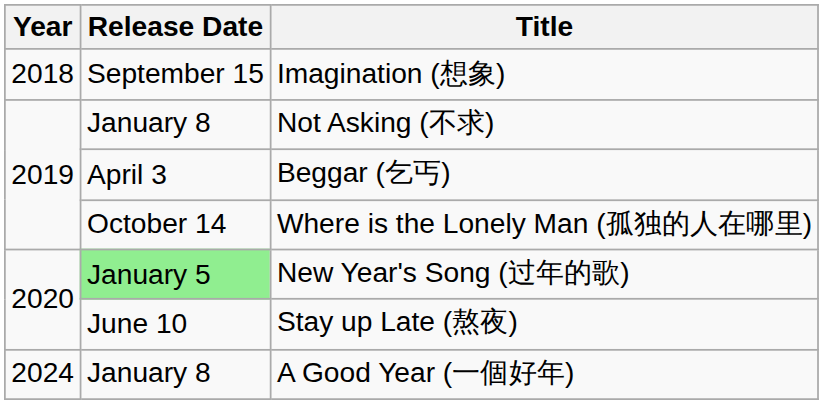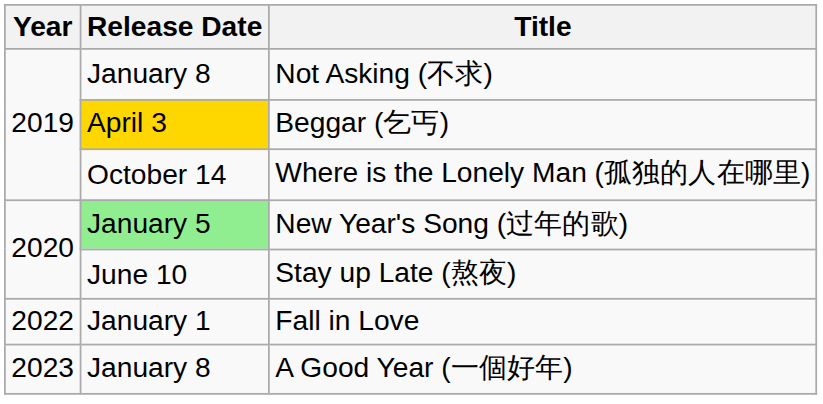- row: 2018 | September 15 | Imagination (想象)
Beggar (乞丐) | Release Date: no background -> gold background
+ row: 2022 | January 1 | Fall in Love
A Good Year (一個好年) | Year: 2024 -> 2023
